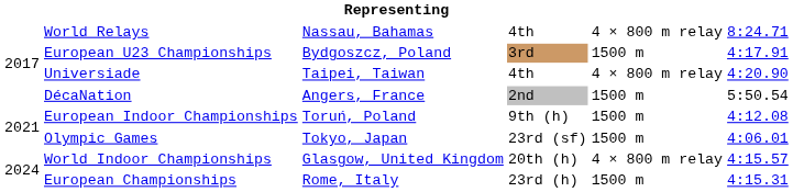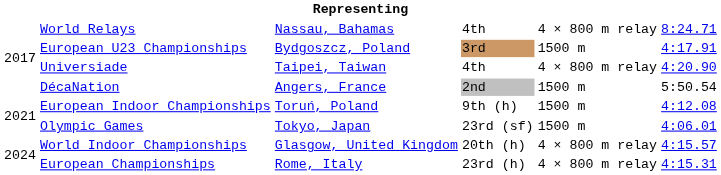European Championships | column 5: 1500 m -> 4 × 800 m relay
